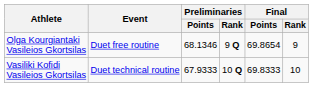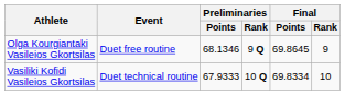Olga Kourgiantaki Vasileios Gkortsilas | Final / Points: 69.8654 -> 69.8645
Vasiliki Kofidi Vasileios Gkortsilas | Final / Points: 69.8333 -> 69.8334
